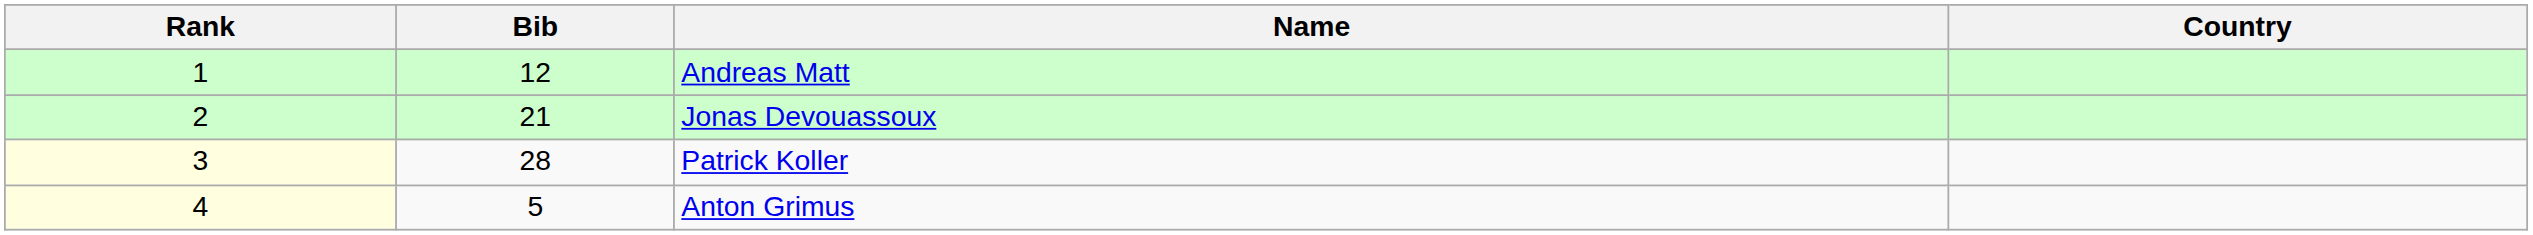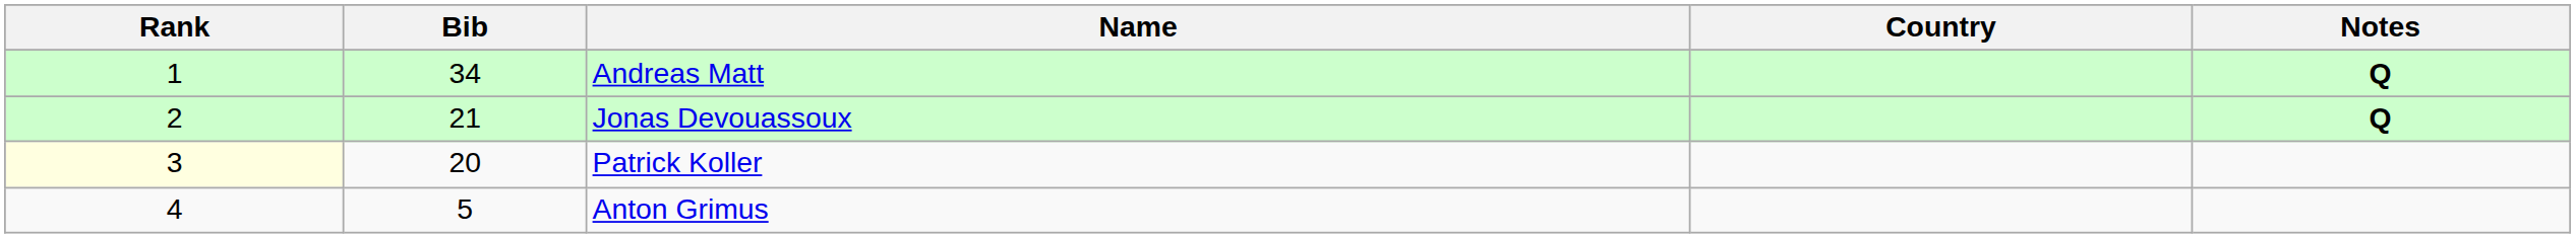+ column: Notes | Q | Q
Andreas Matt | Bib: 12 -> 34
Patrick Koller | Bib: 28 -> 20
Anton Grimus | Rank: lightyellow background -> no background
